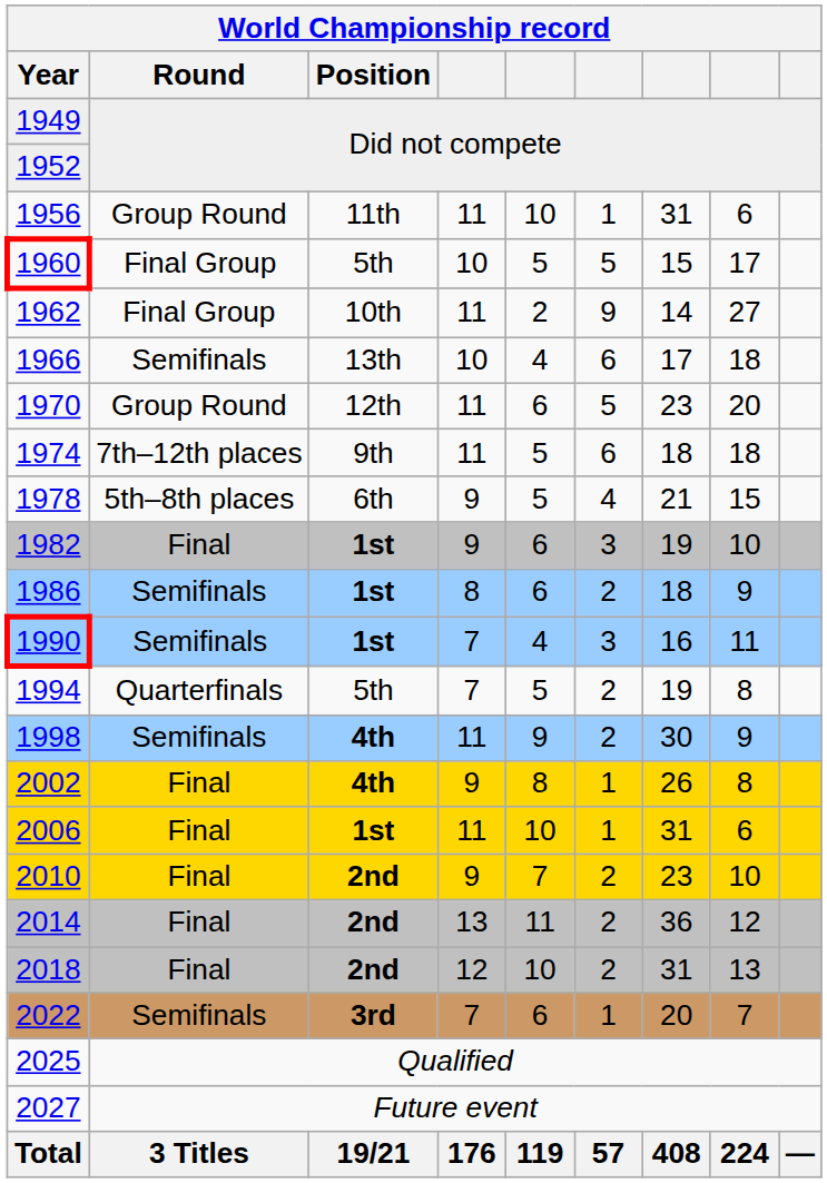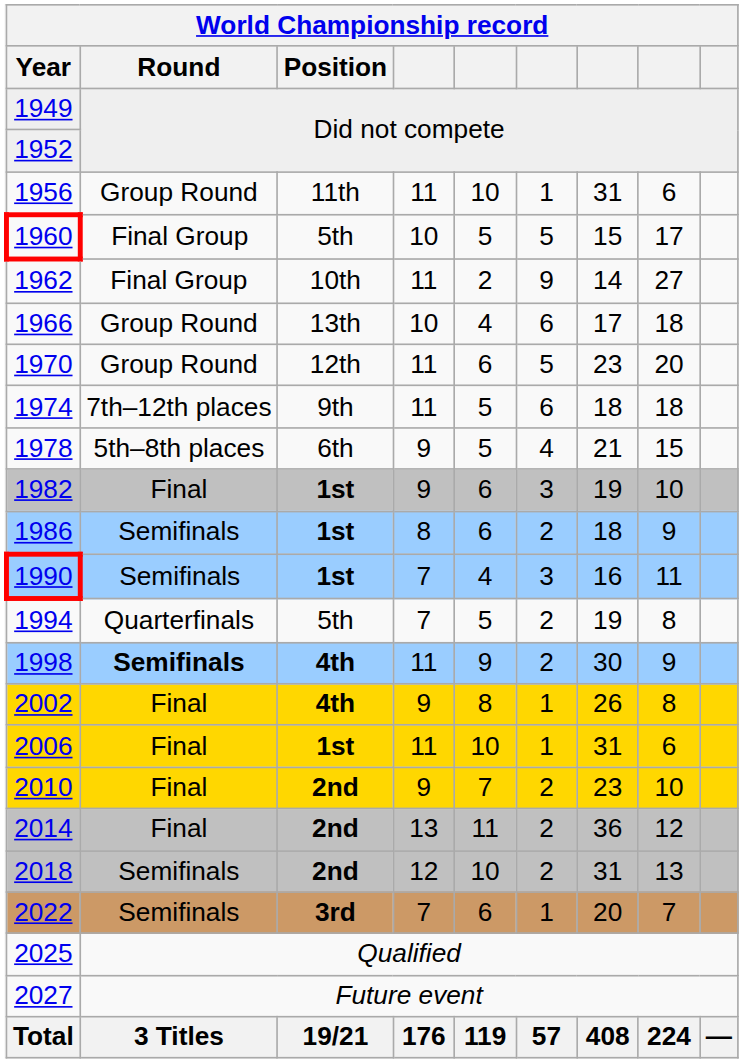1966 | Round: Semifinals -> Group Round
1998 | Round: normal -> bold
2018 | Round: Final -> Semifinals
